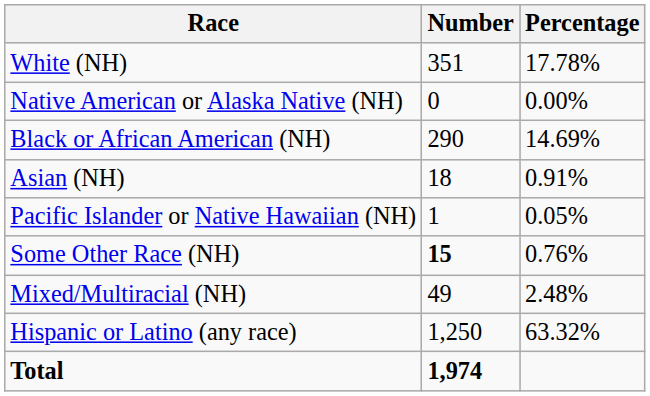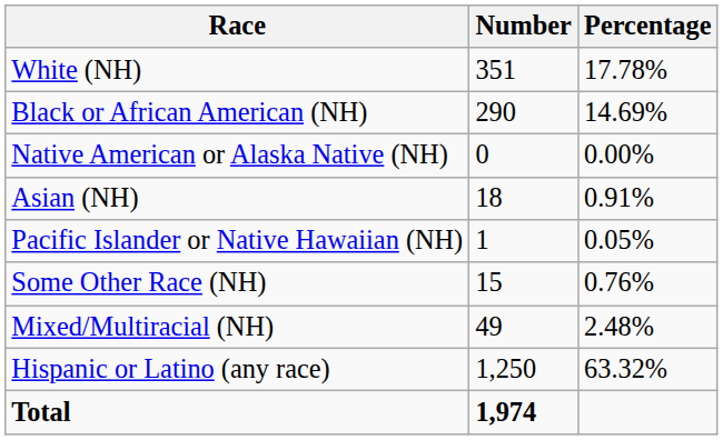rows swapped: Black or African American (NH) <-> Native American or Alaska Native (NH)
Some Other Race (NH) | Number: bold -> normal
